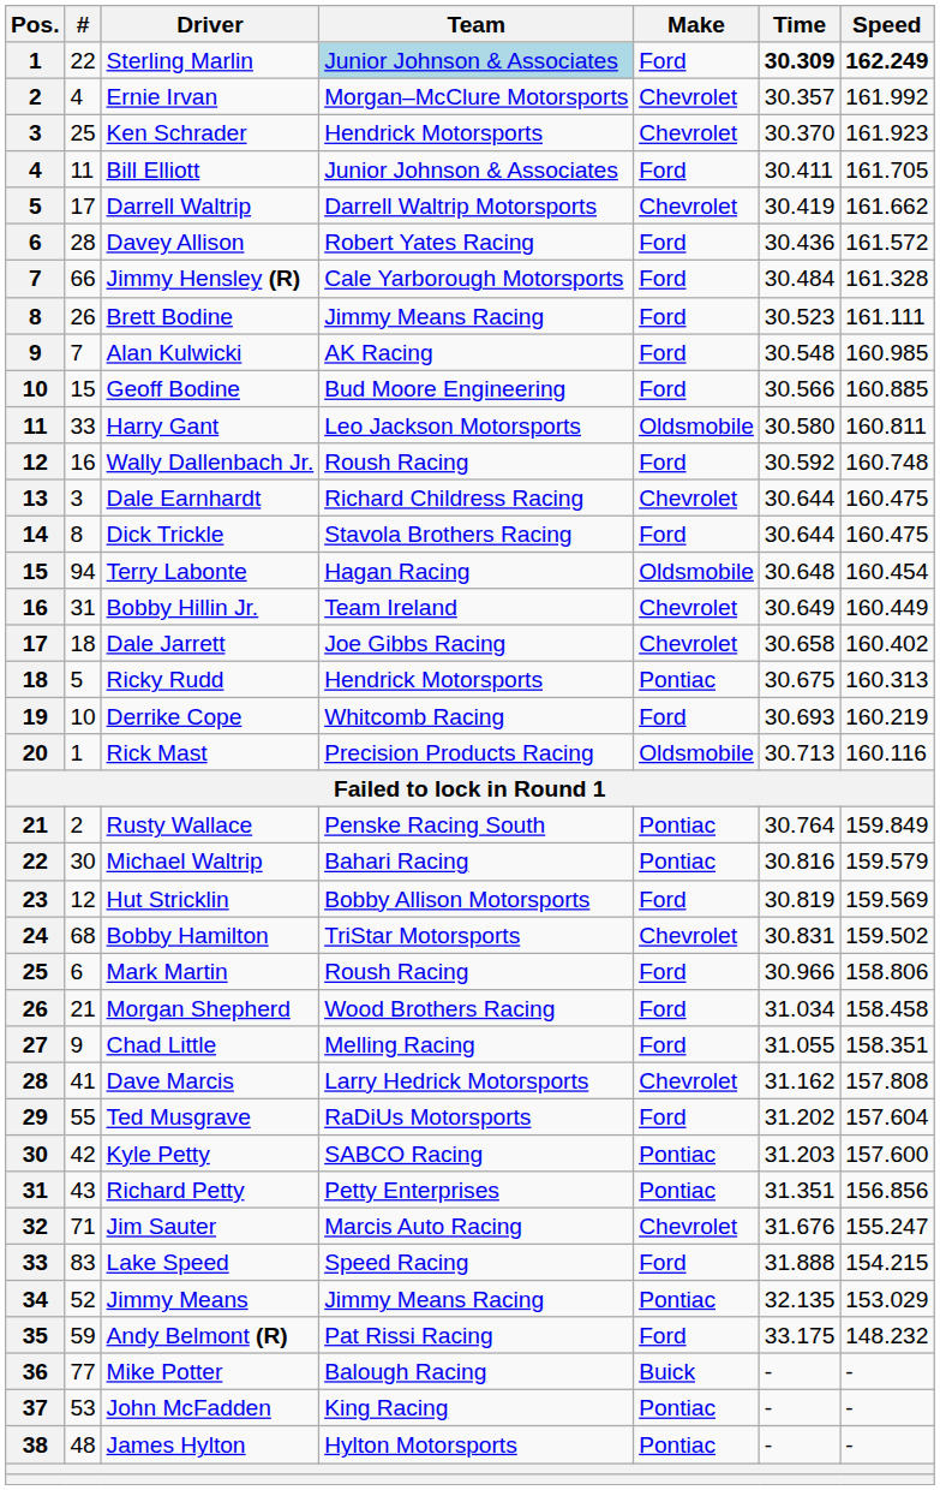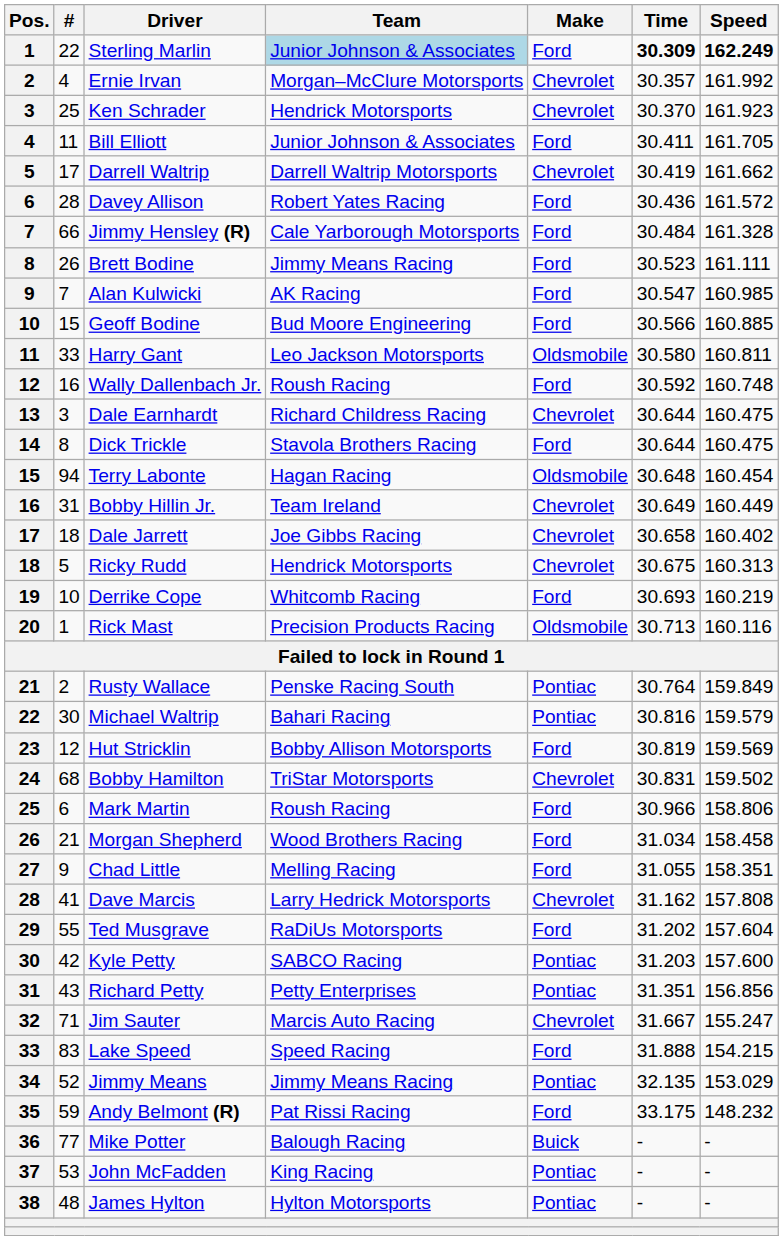Alan Kulwicki | Time: 30.548 -> 30.547
Ricky Rudd | Make: Pontiac -> Chevrolet
Jim Sauter | Time: 31.676 -> 31.667
